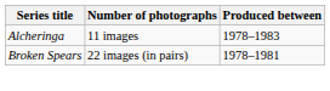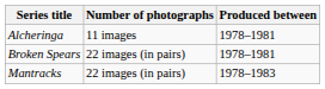Alcheringa | Produced between: 1978–1983 -> 1978–1981
+ row: Mantracks | 22 images (in pairs) | 1978–1983
